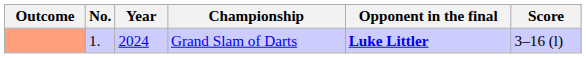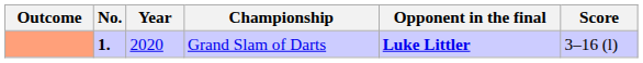Grand Slam of Darts | No.: normal -> bold
Grand Slam of Darts | Year: 2024 -> 2020
